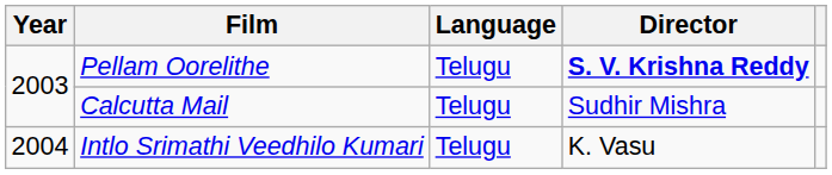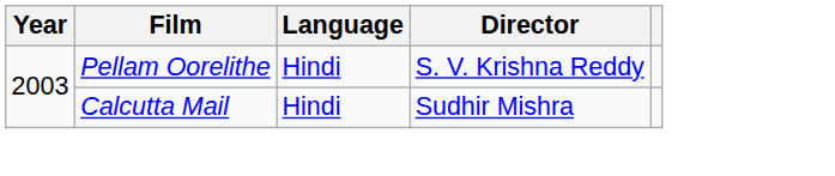Pellam Oorelithe | Language: Telugu -> Hindi
Pellam Oorelithe | Director: bold -> normal
Calcutta Mail | Language: Telugu -> Hindi
- row: 2004 | Intlo Srimathi Veedhilo Kumari | Telugu | K. Vasu
